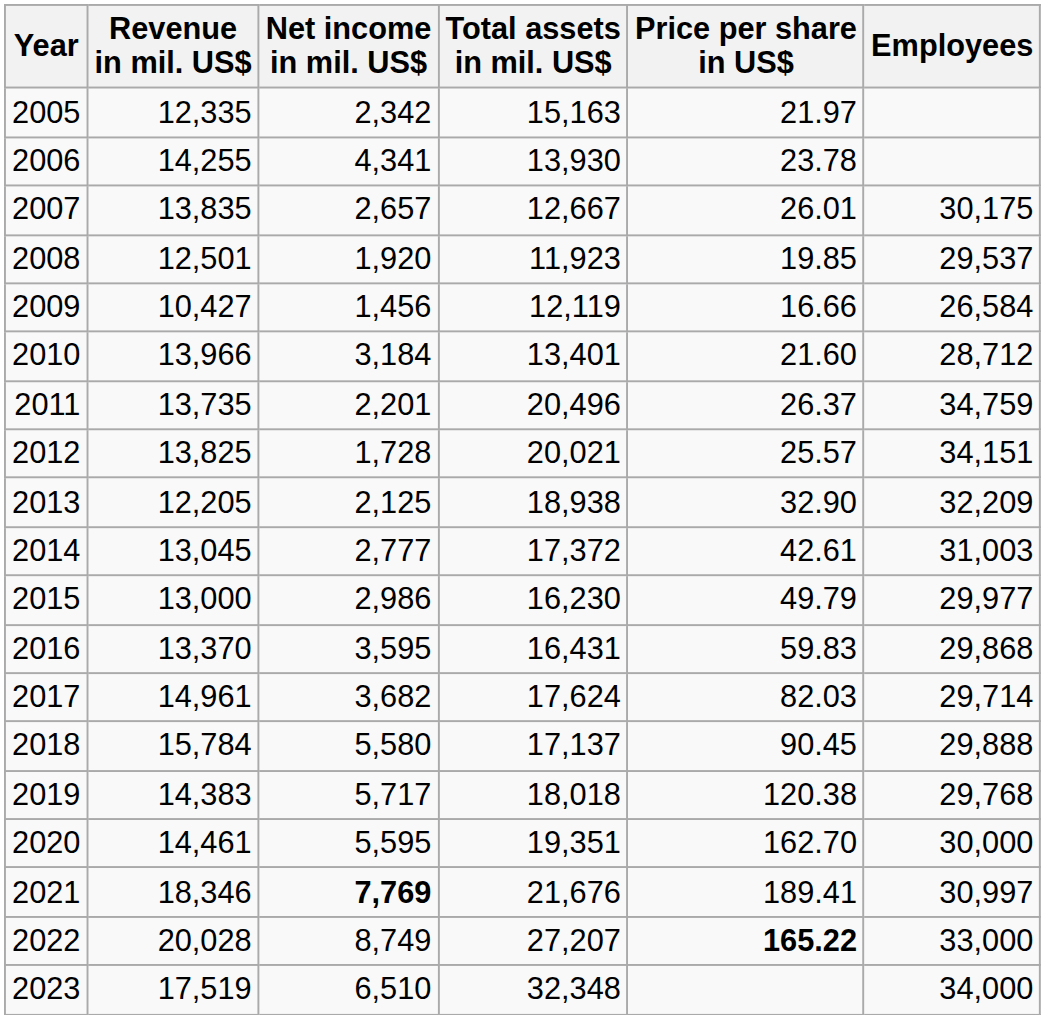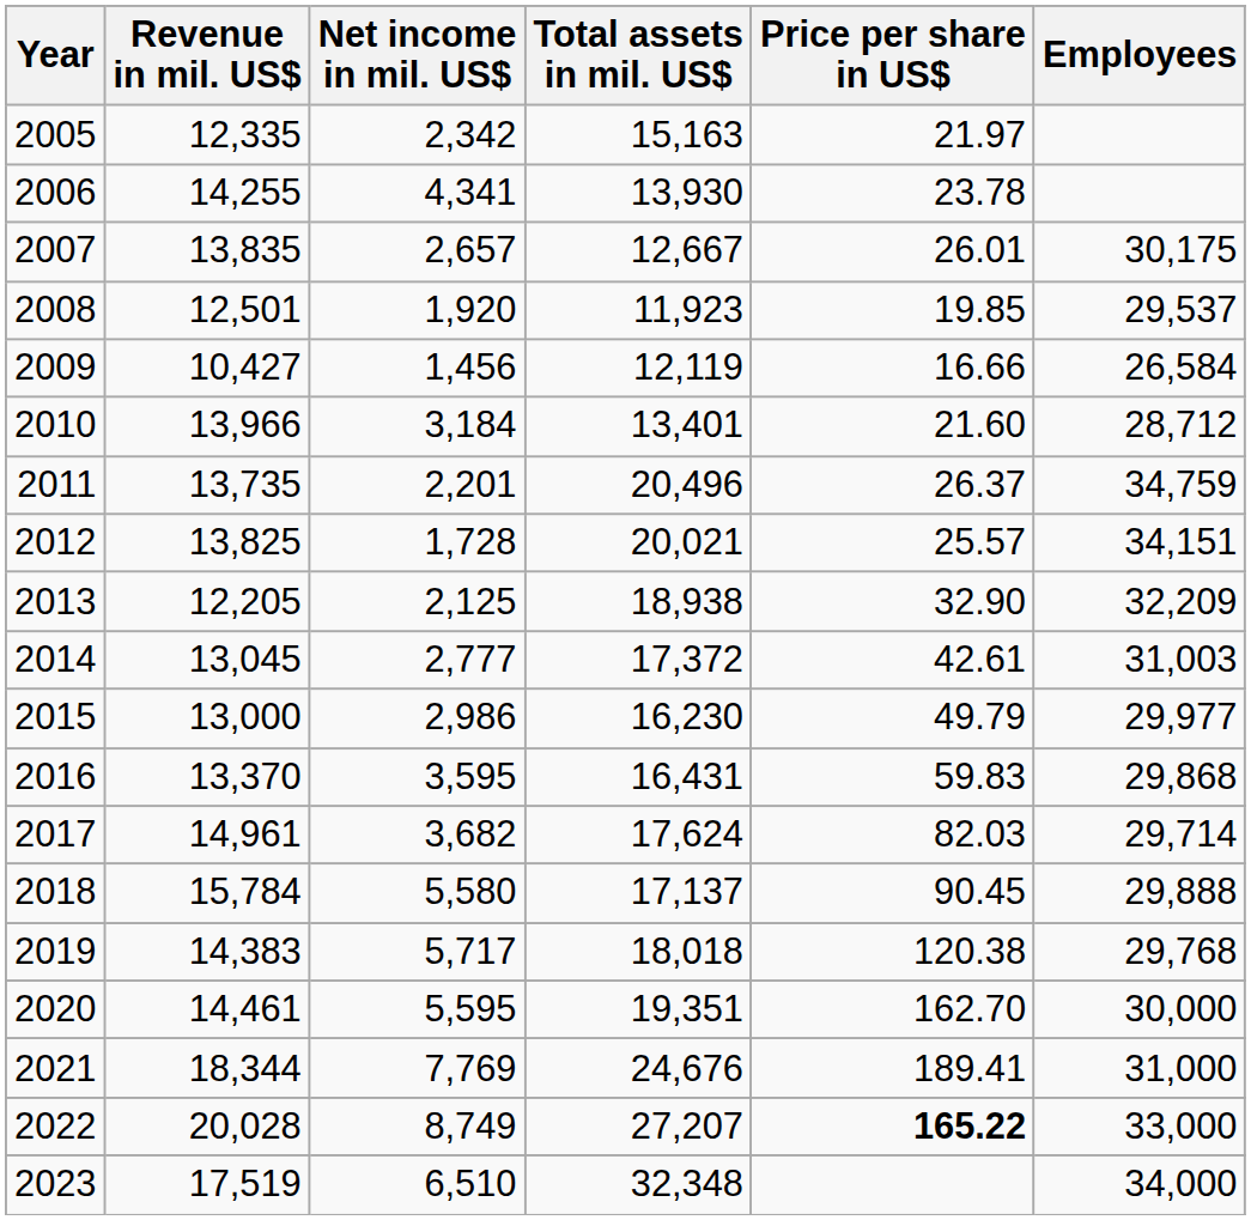2021 | Revenue in mil. US$: 18,346 -> 18,344
2021 | Net income in mil. US$: bold -> normal
2021 | Total assets in mil. US$: 21,676 -> 24,676
2021 | Employees: 30,997 -> 31,000
